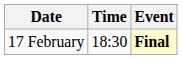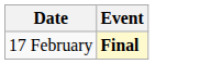- column: Time | 18:30
